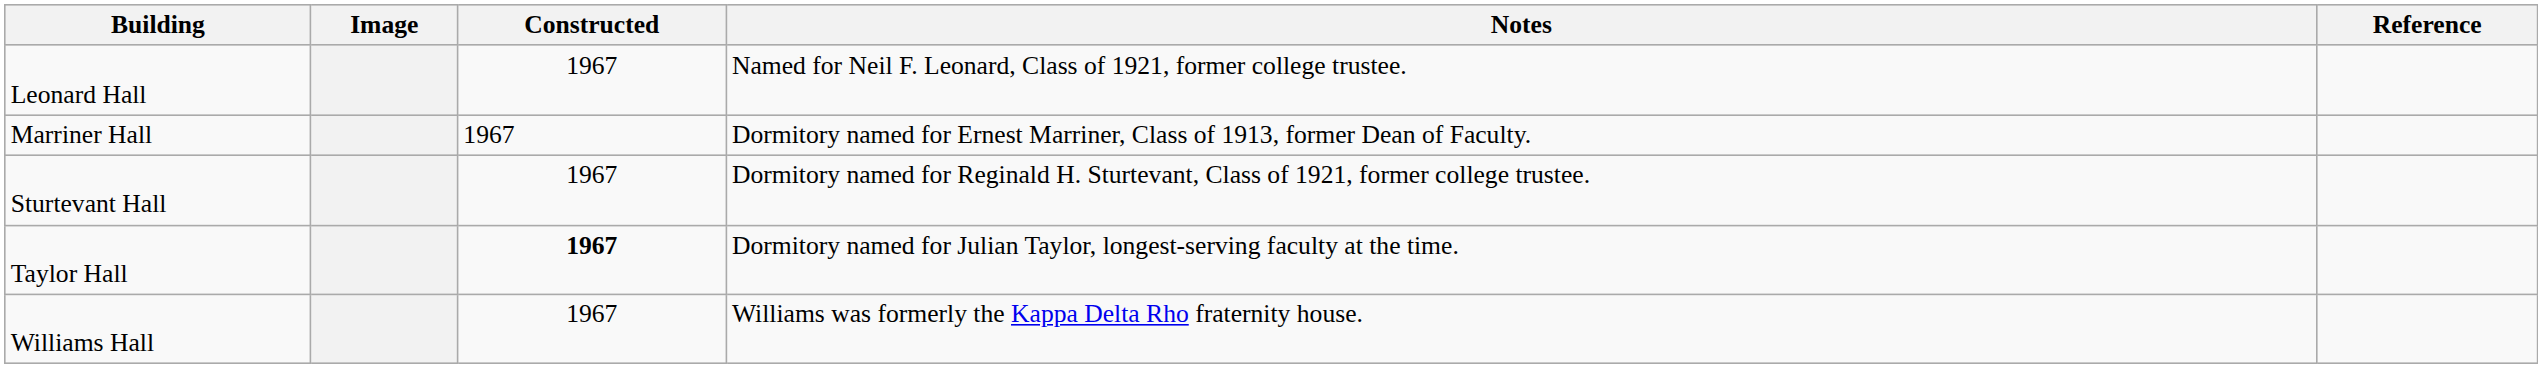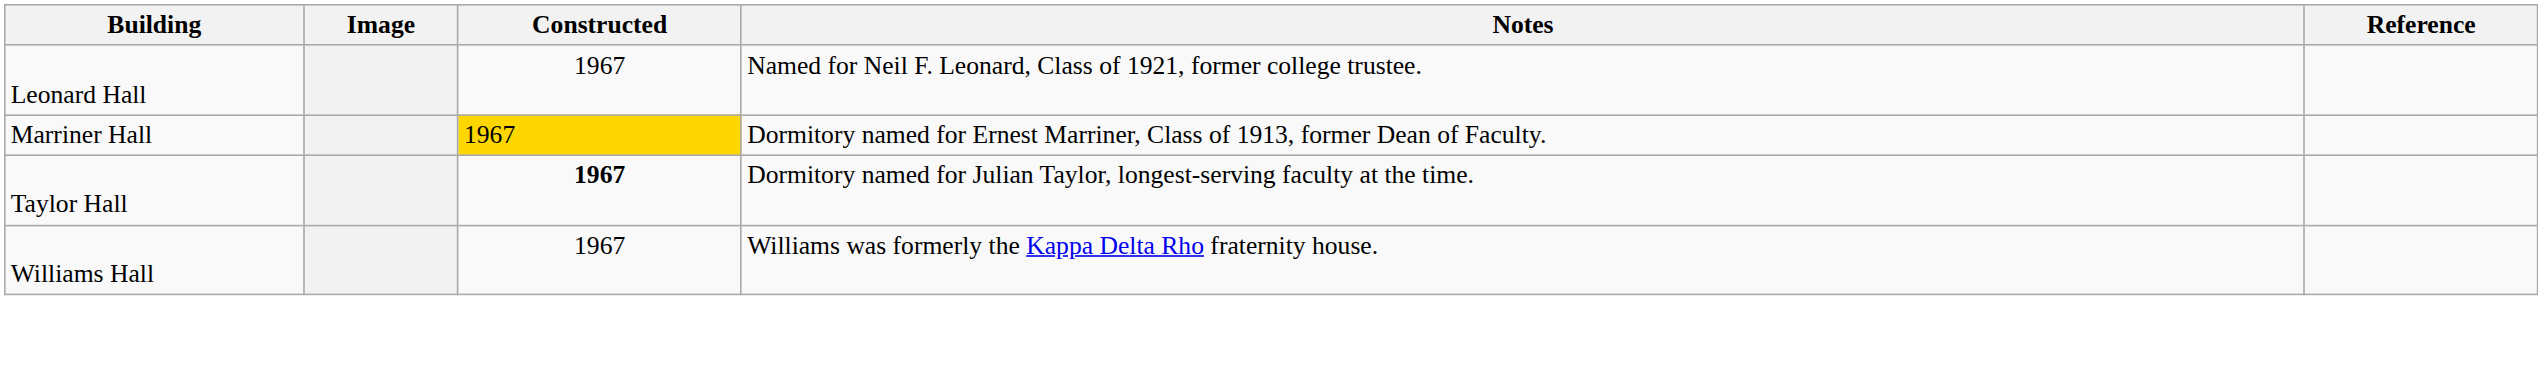Marriner Hall | Constructed: no background -> gold background
- row: Sturtevant Hall | 1967 | Dormitory named for Reginald H. Sturtevant, Class of 1921, former college trustee.
